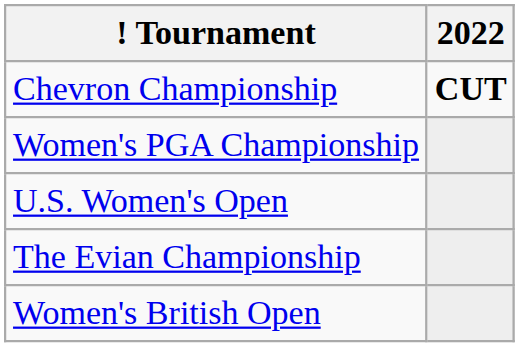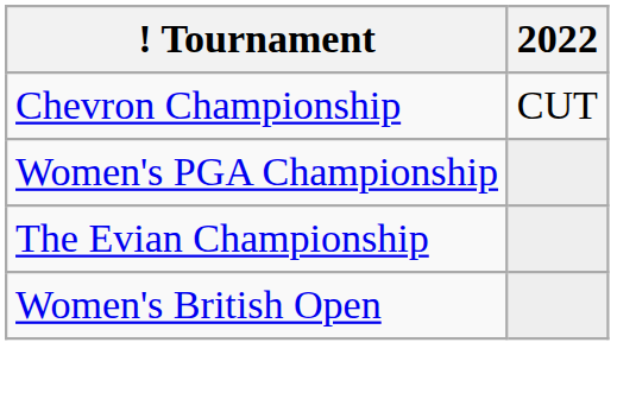Chevron Championship | 2022: bold -> normal
- row: U.S. Women's Open
